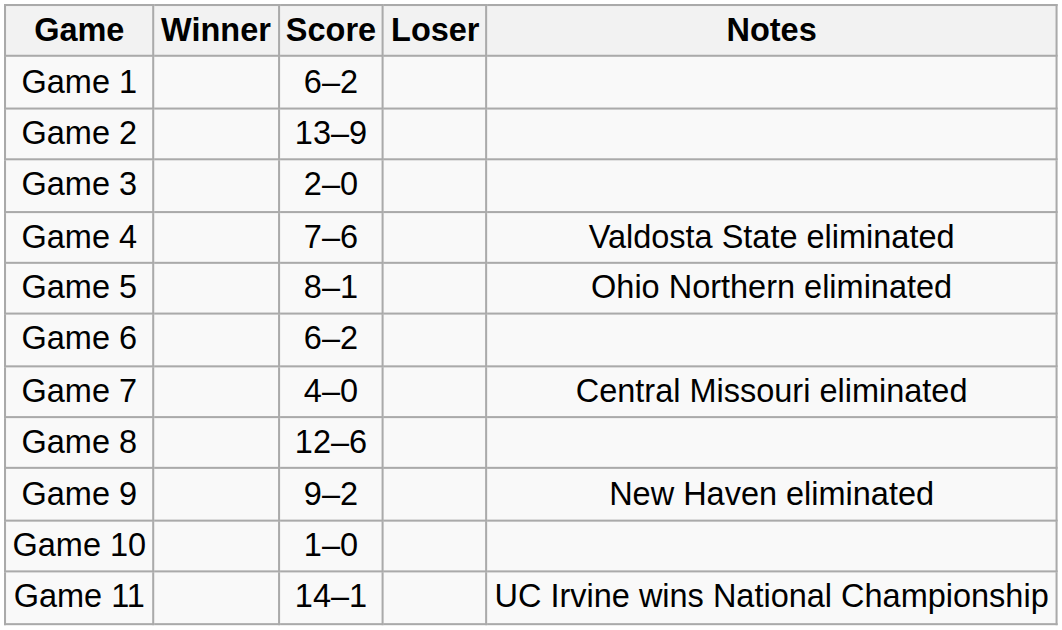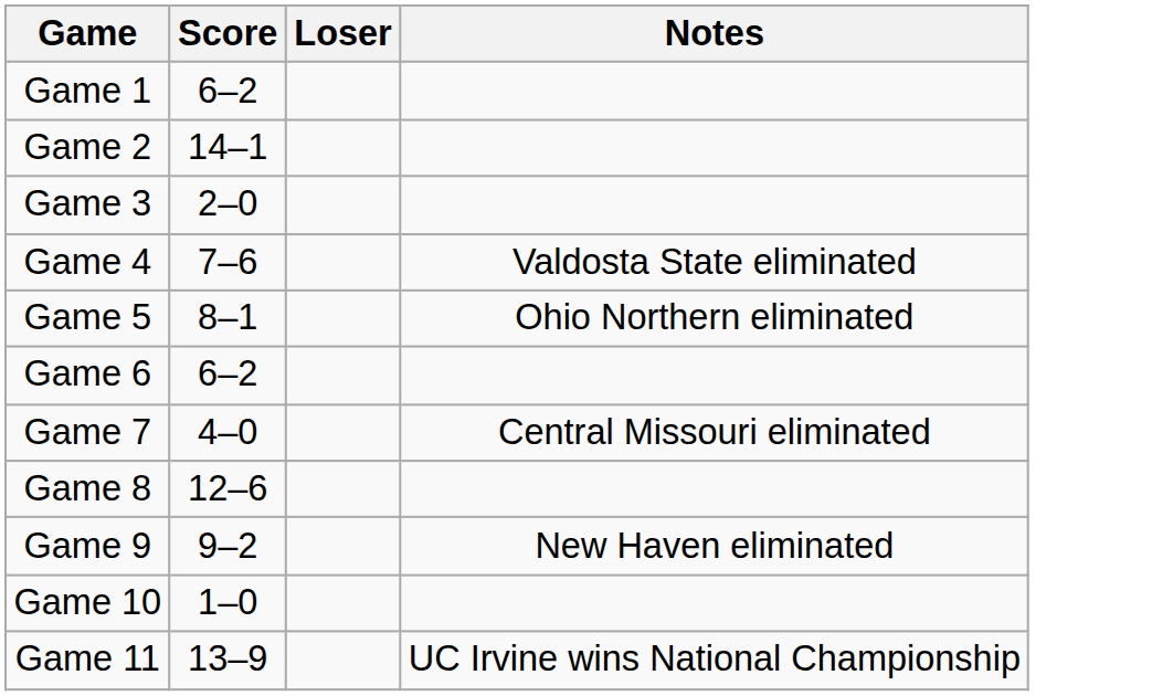- column: Winner
Game 2 | Score: 13–9 -> 14–1
Game 11 | Score: 14–1 -> 13–9
